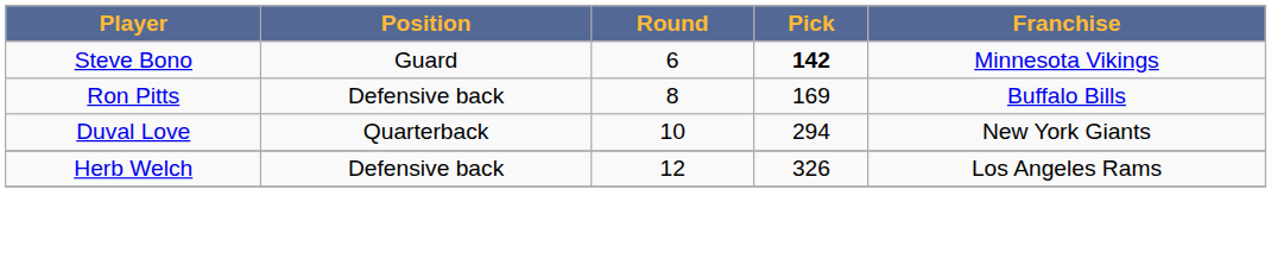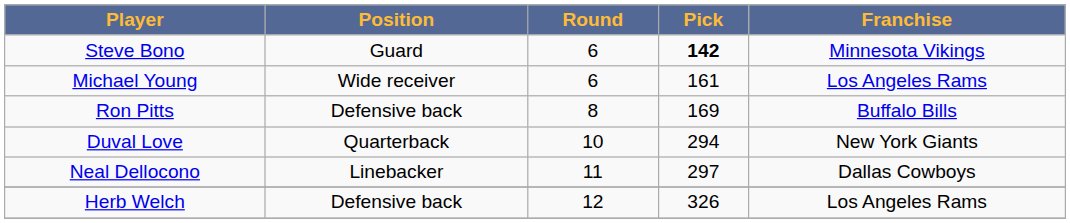+ row: Michael Young | Wide receiver | 6 | 161 | Los Angeles Rams
+ row: Neal Dellocono | Linebacker | 11 | 297 | Dallas Cowboys
